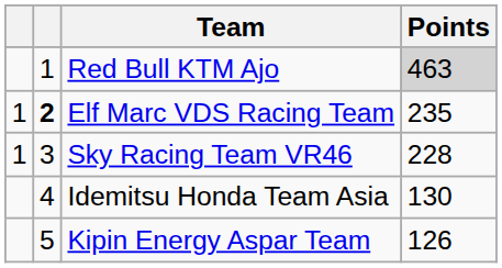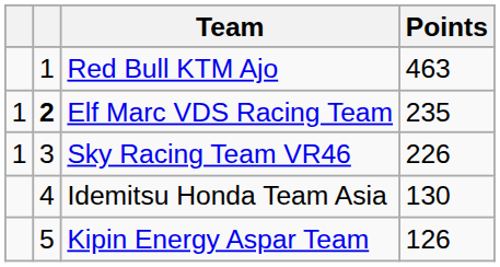Red Bull KTM Ajo | Points: lightgrey background -> no background
Sky Racing Team VR46 | Points: 228 -> 226
